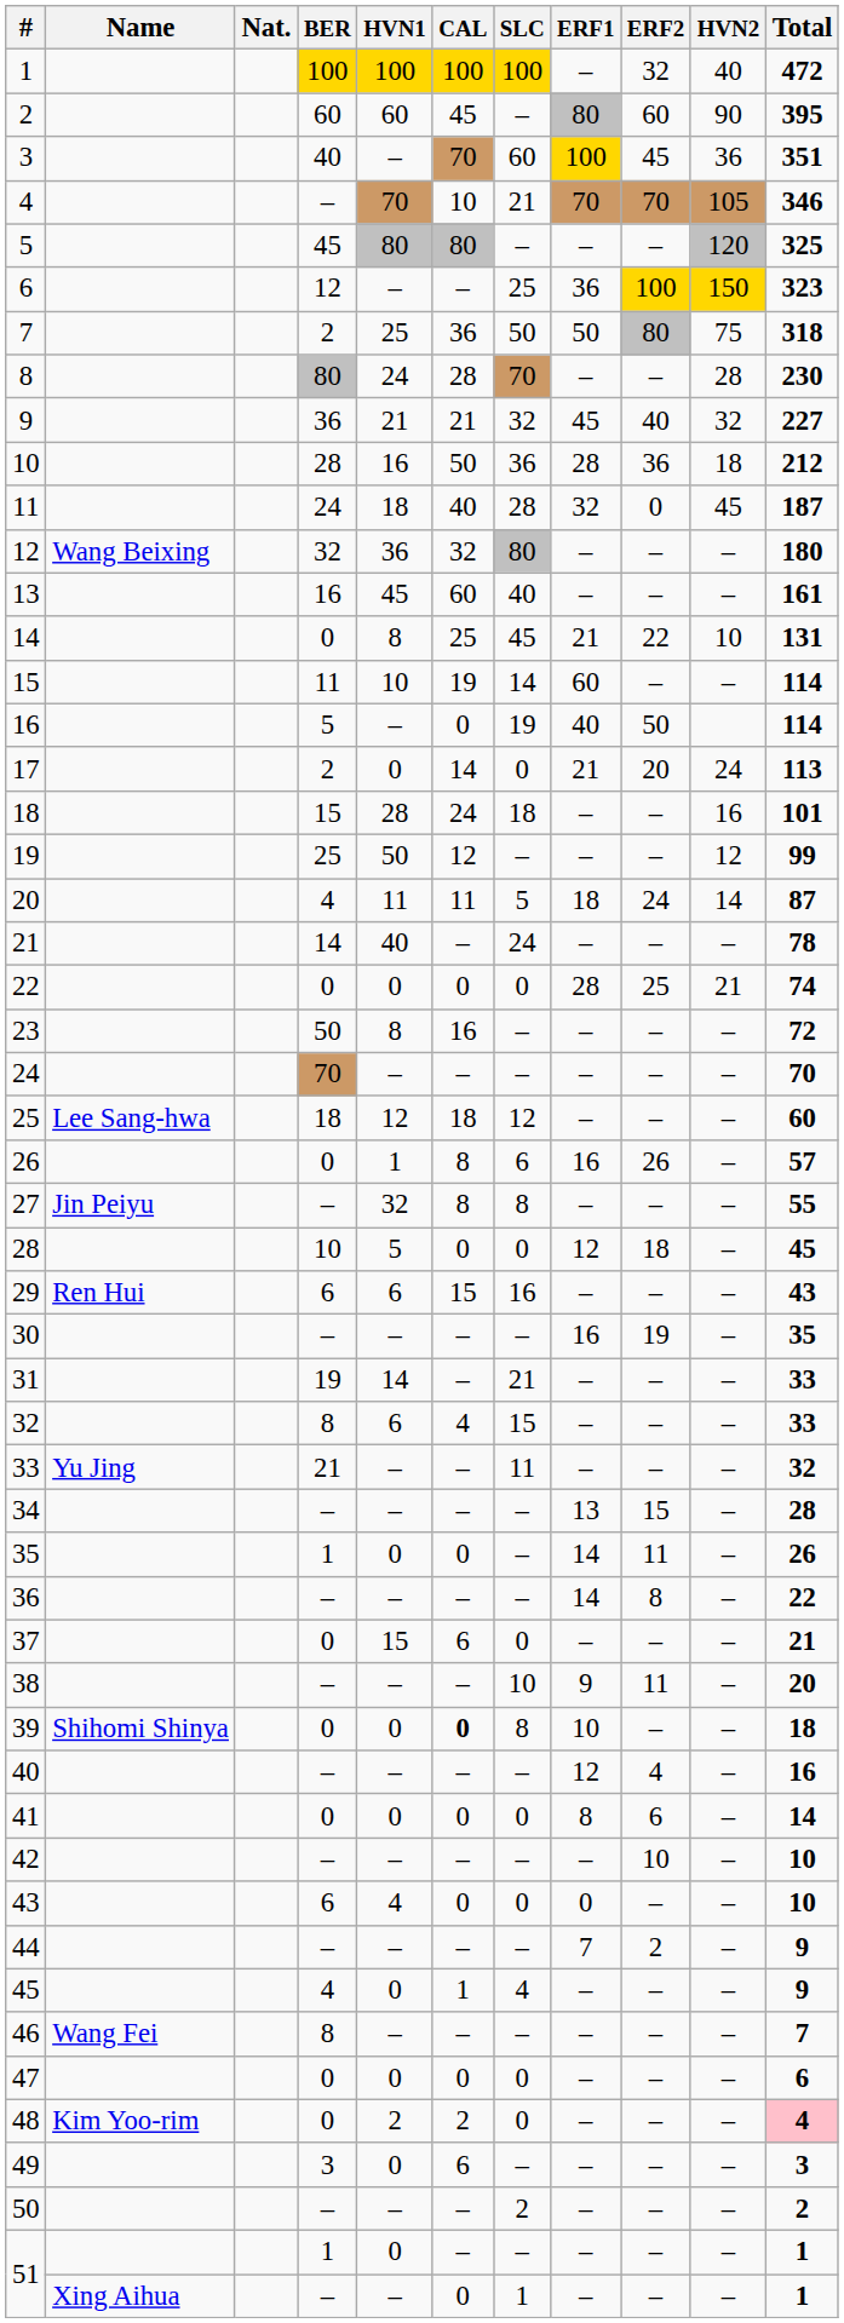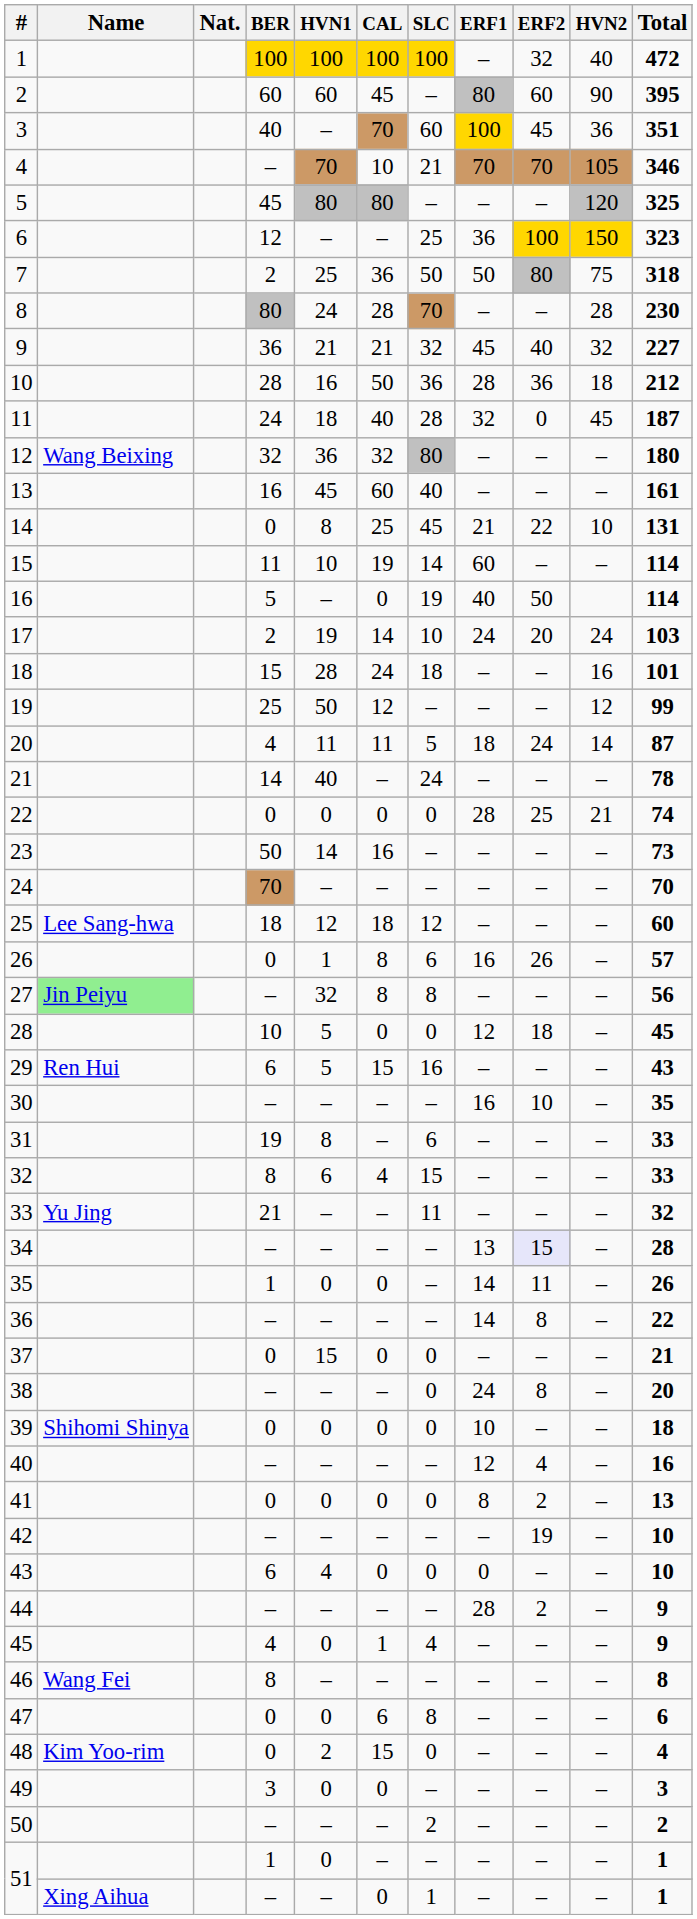17 | HVN1: 0 -> 19
17 | SLC: 0 -> 10
17 | ERF1: 21 -> 24
17 | Total: 113 -> 103
23 | HVN1: 8 -> 14
23 | Total: 72 -> 73
27 | Name: no background -> lightgreen background
27 | Total: 55 -> 56
29 | HVN1: 6 -> 5
30 | ERF2: 19 -> 10
31 | HVN1: 14 -> 8
31 | SLC: 21 -> 6
34 | ERF2: no background -> lavender background
37 | CAL: 6 -> 0
38 | SLC: 10 -> 0
38 | ERF1: 9 -> 24
38 | ERF2: 11 -> 8
39 | CAL: bold -> normal
39 | SLC: 8 -> 0
41 | ERF2: 6 -> 2
41 | Total: 14 -> 13
42 | ERF2: 10 -> 19
44 | ERF1: 7 -> 28
46 | Total: 7 -> 8
47 | CAL: 0 -> 6
47 | SLC: 0 -> 8
48 | CAL: 2 -> 15
48 | Total: pink background -> no background
49 | CAL: 6 -> 0
